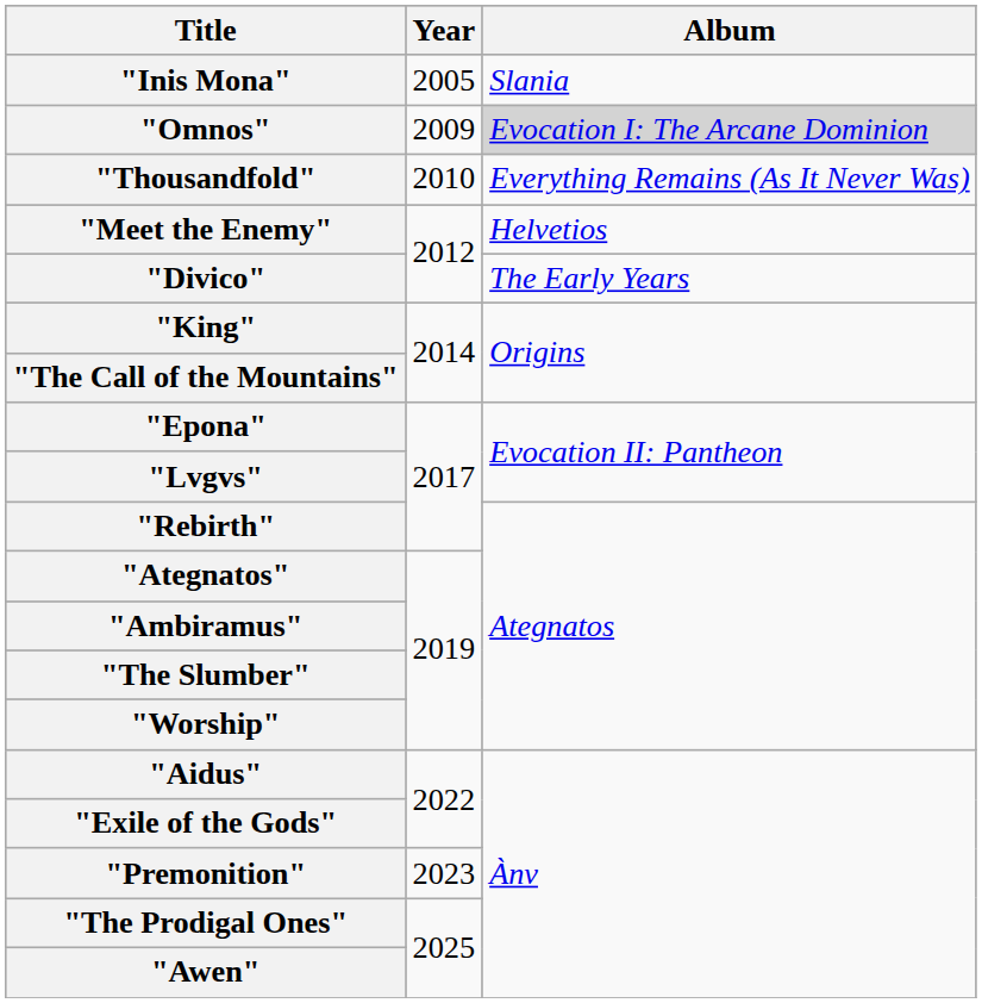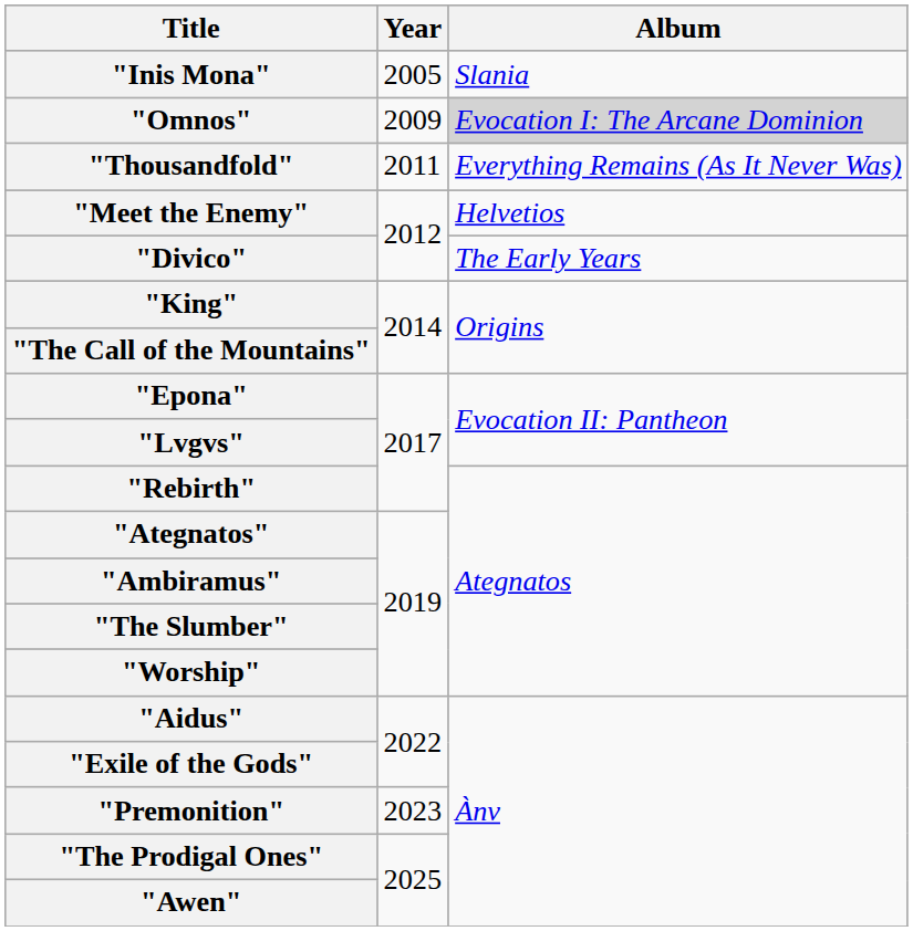"Thousandfold" | Year: 2010 -> 2011
